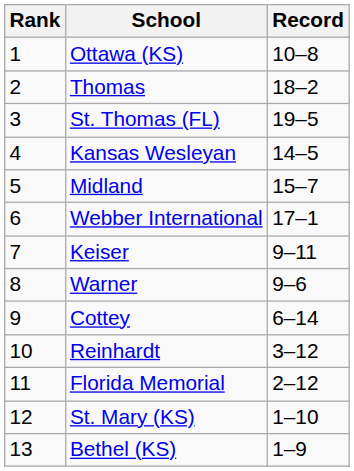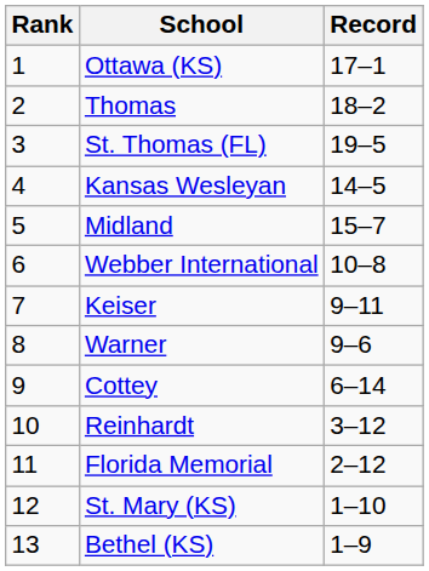Ottawa (KS) | Record: 10–8 -> 17–1
Webber International | Record: 17–1 -> 10–8
